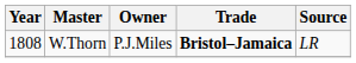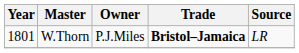W.Thorn | Year: 1808 -> 1801
